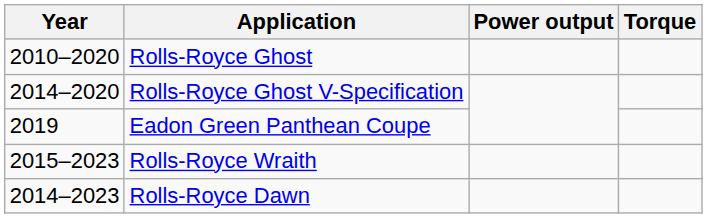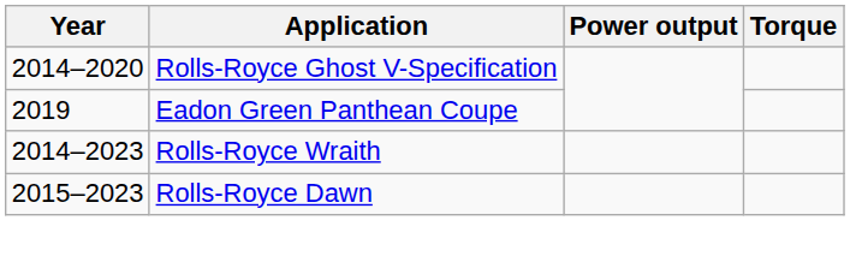- row: 2010–2020 | Rolls-Royce Ghost
Rolls-Royce Wraith | Year: 2015–2023 -> 2014–2023
Rolls-Royce Dawn | Year: 2014–2023 -> 2015–2023
